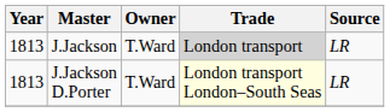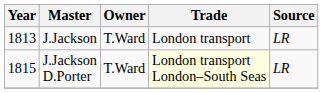J.Jackson | Trade: lightgrey background -> no background
J.Jackson D.Porter | Year: 1813 -> 1815
